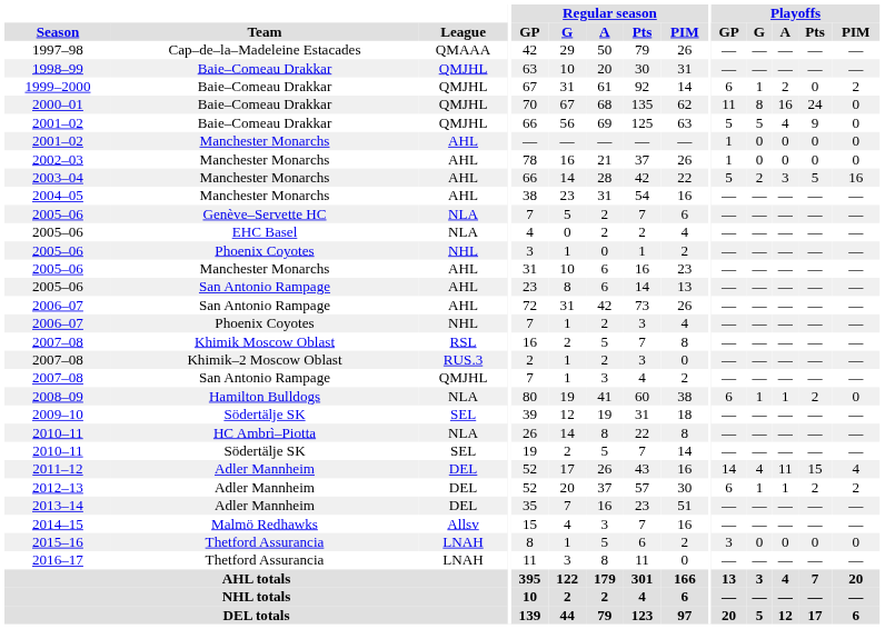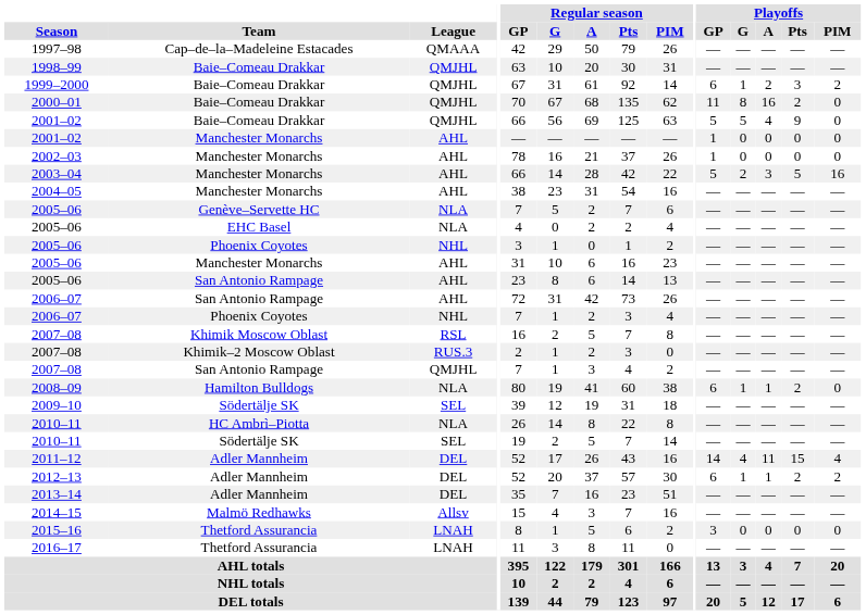1999–2000 | Playoffs / Pts: 0 -> 3
2000–01 | Playoffs / Pts: 24 -> 2
